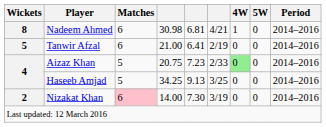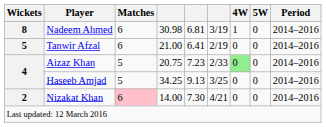Nadeem Ahmed | column 6: 4/21 -> 3/19
Nizakat Khan | column 6: 3/19 -> 4/21
